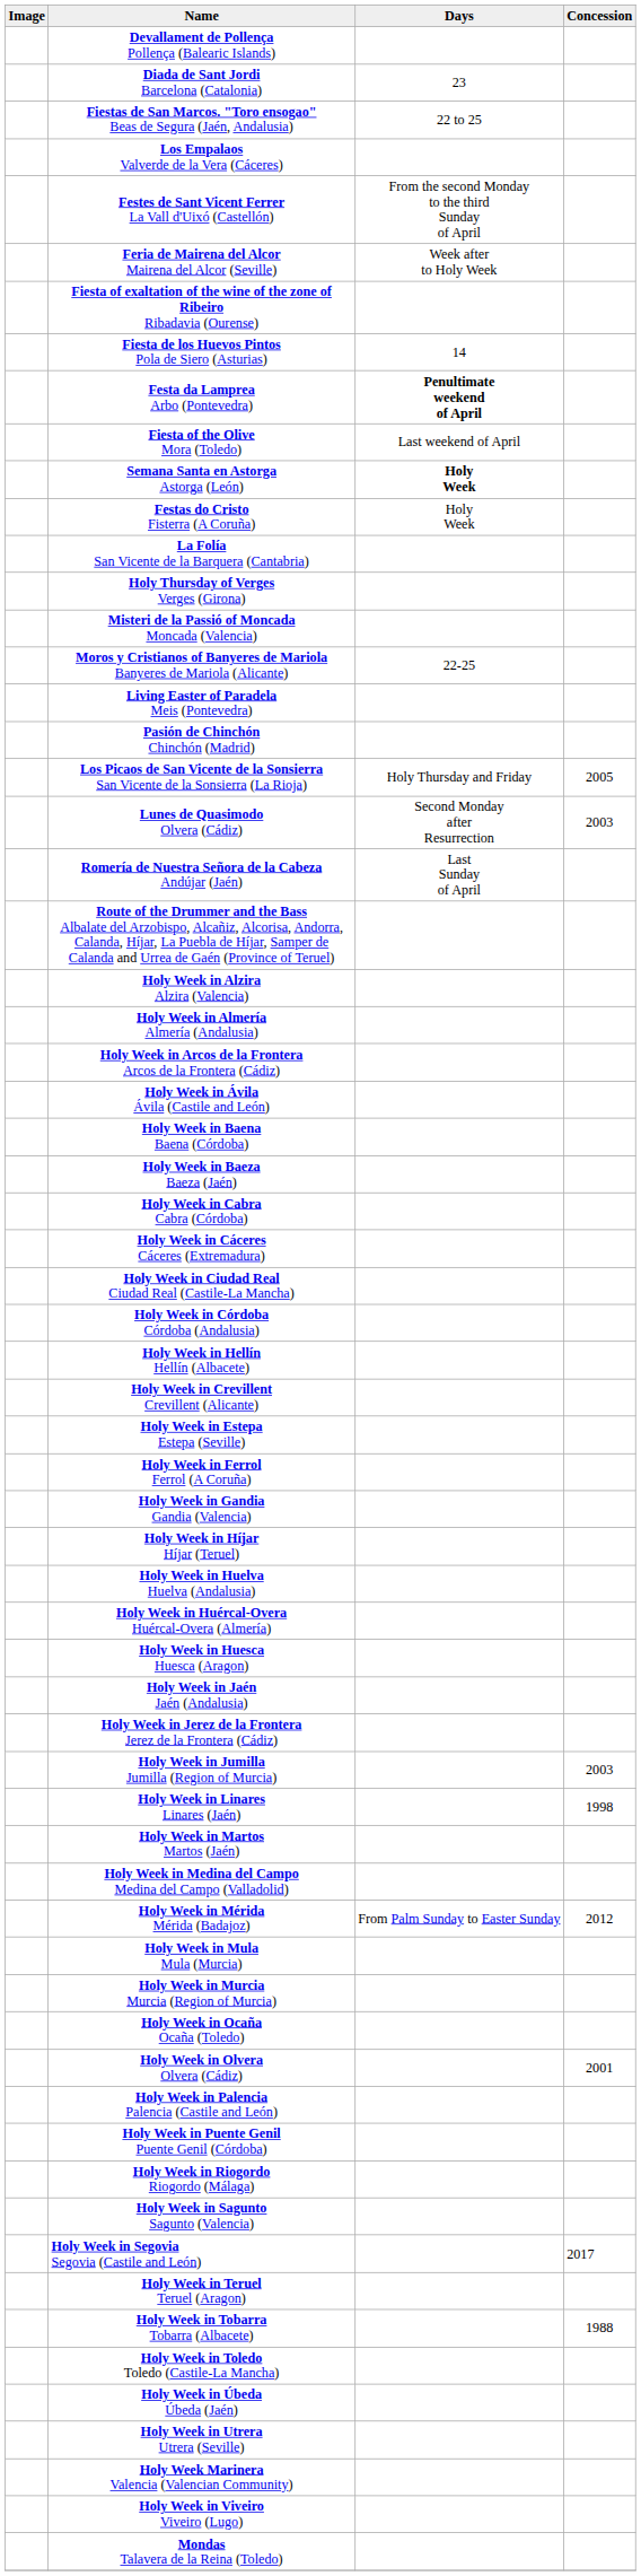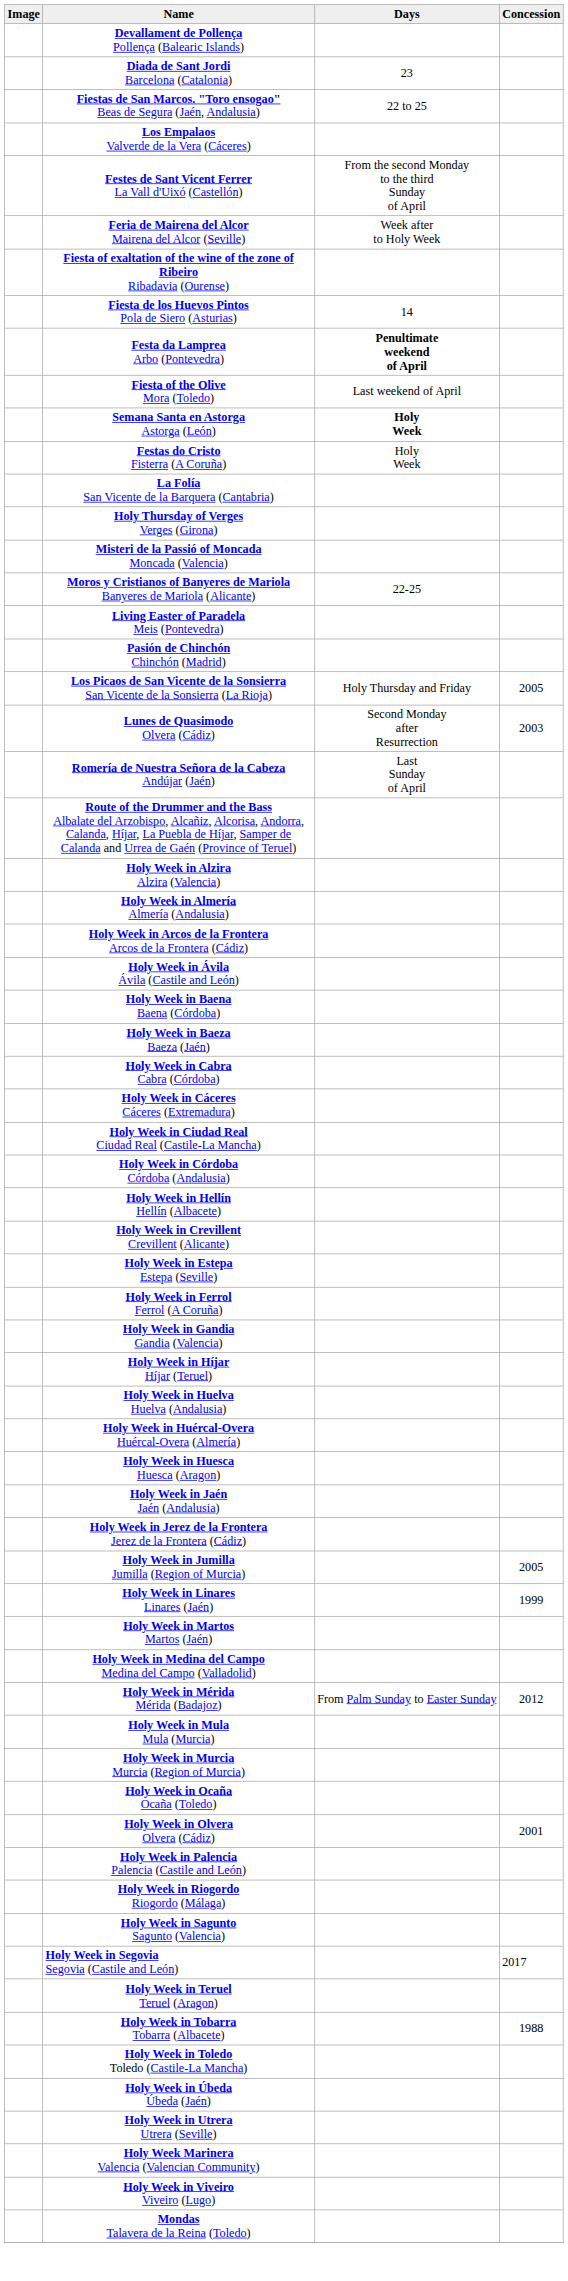Holy Week in Jumilla Jumilla (Region of Murcia) | Concession: 2003 -> 2005
Holy Week in Linares Linares (Jaén) | Concession: 1998 -> 1999
- row: Holy Week in Puente Genil Puente Genil (Córdoba)
